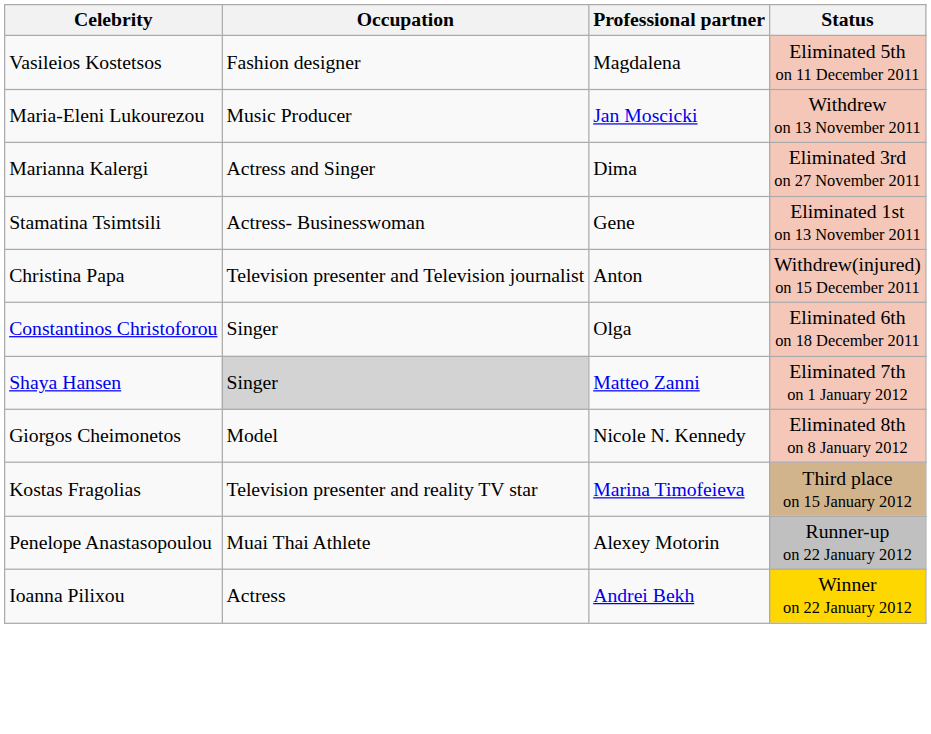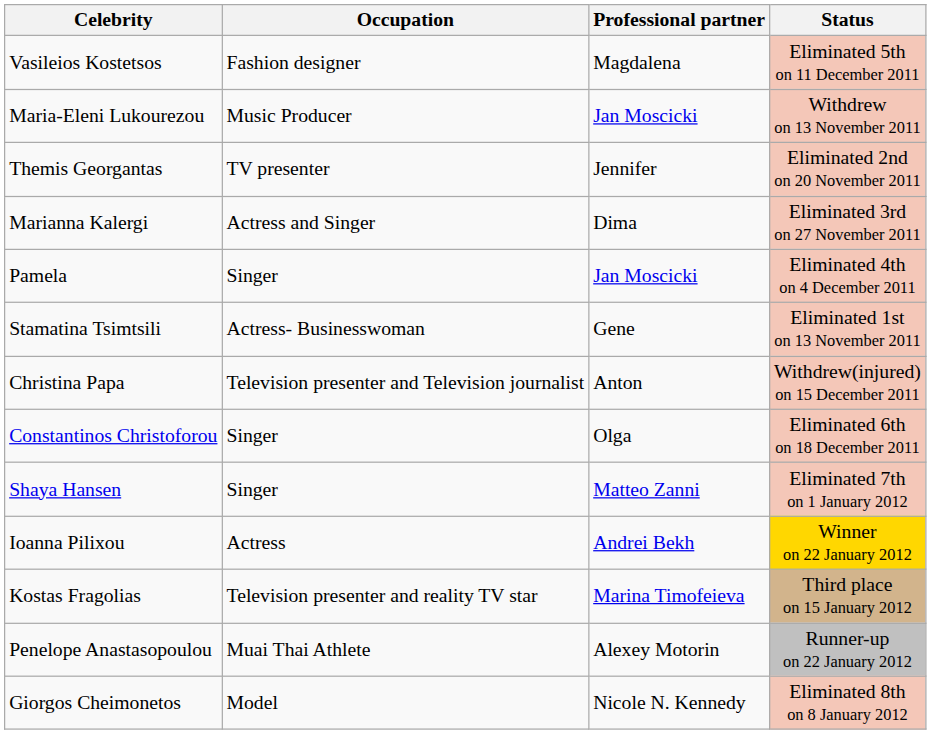+ row: Themis Georgantas | TV presenter | Jennifer | Eliminated 2nd on 20 November 2011
+ row: Pamela | Singer | Jan Moscicki | Eliminated 4th on 4 December 2011
Shaya Hansen | Occupation: lightgrey background -> no background
rows swapped: Giorgos Cheimonetos <-> Ioanna Pilixou
